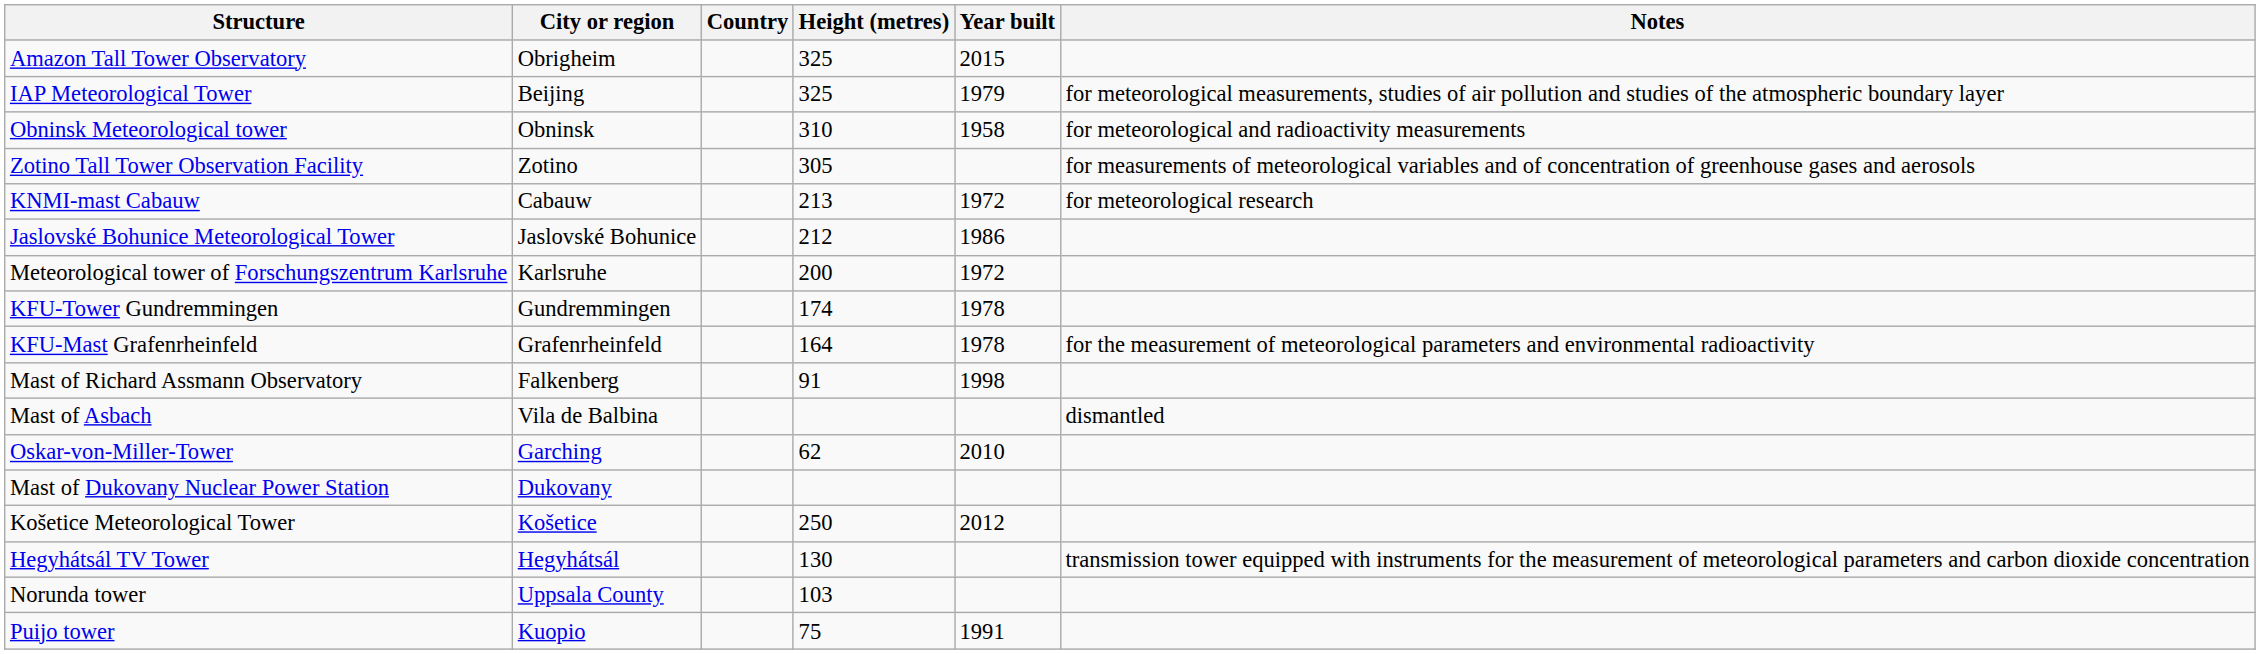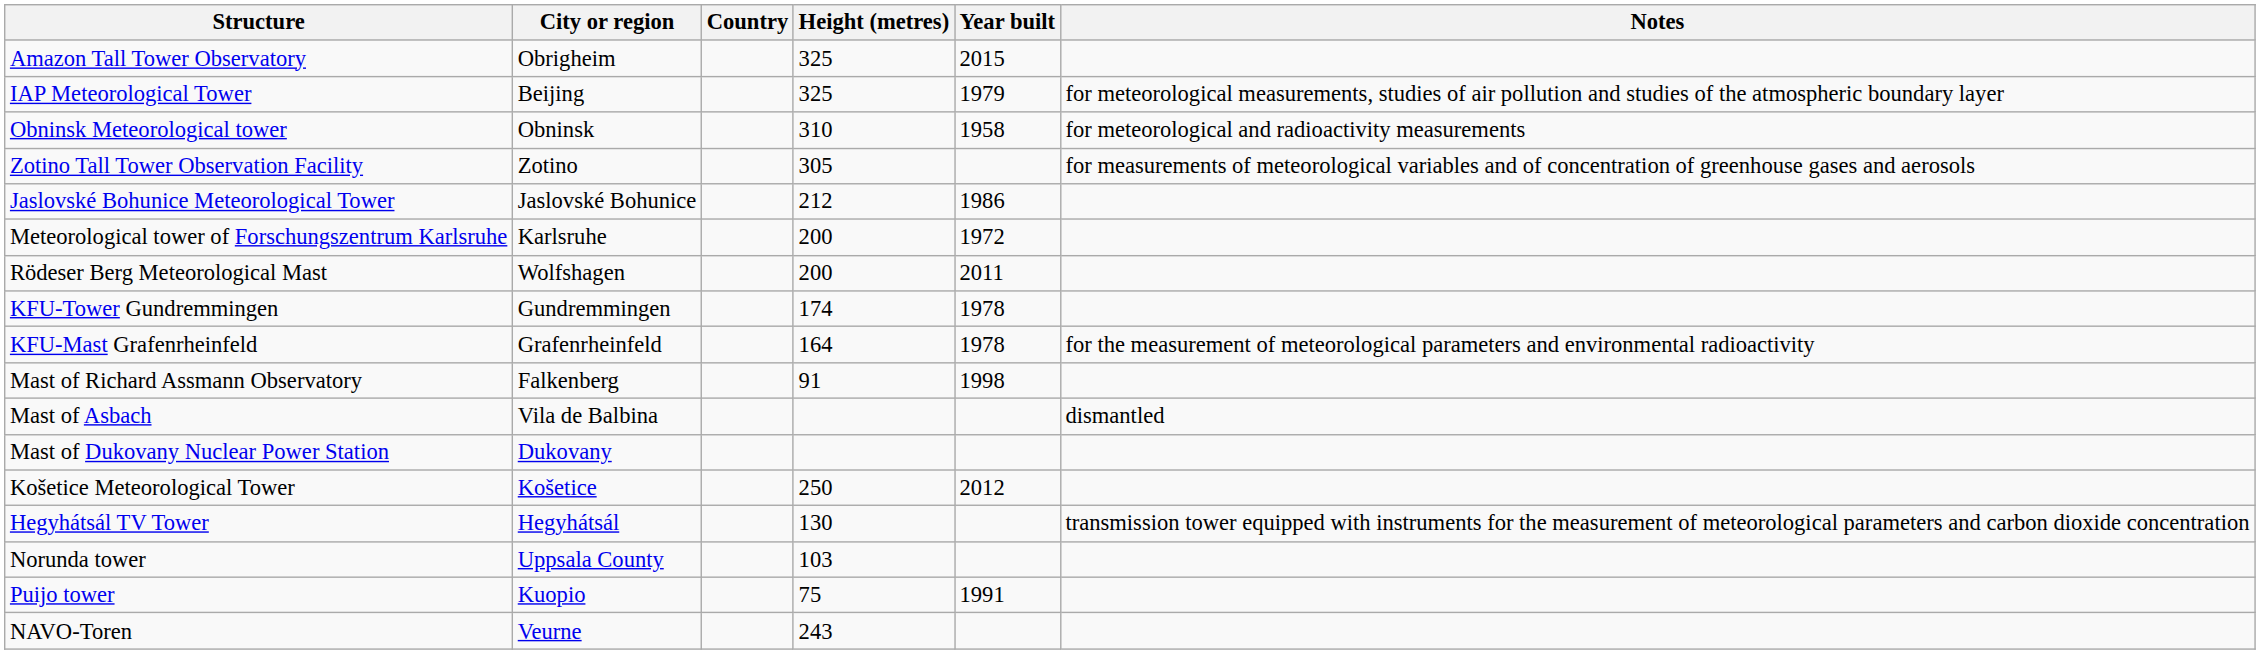- row: KNMI-mast Cabauw | Cabauw | 213 | 1972 | for meteorological research
+ row: Rödeser Berg Meteorological Mast | Wolfshagen | 200 | 2011
- row: Oskar-von-Miller-Tower | Garching | 62 | 2010
+ row: NAVO-Toren | Veurne | 243
